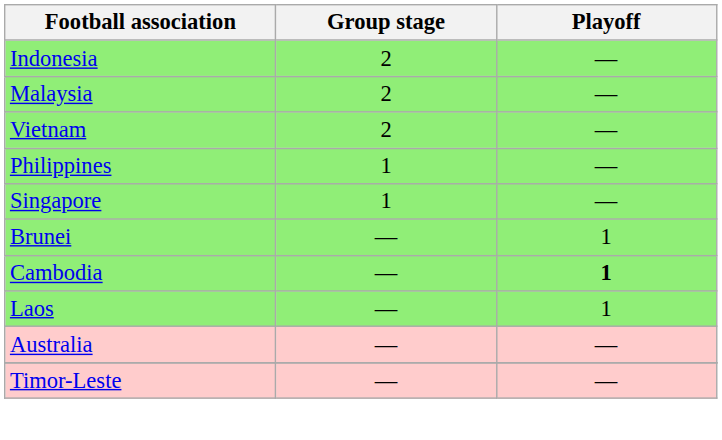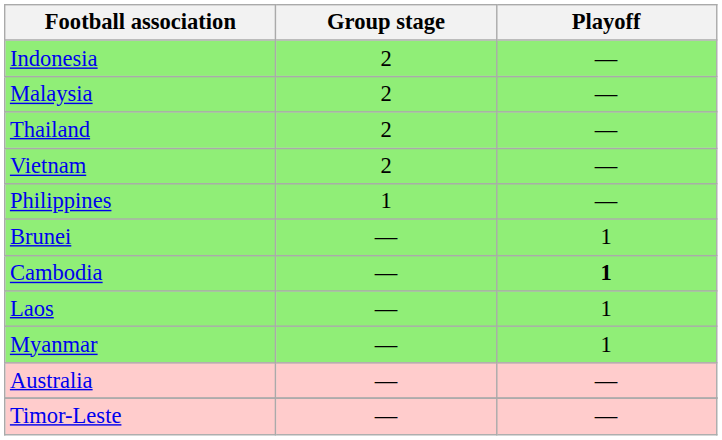+ row: Thailand | 2 | —
- row: Singapore | 1 | —
+ row: Myanmar | — | 1
